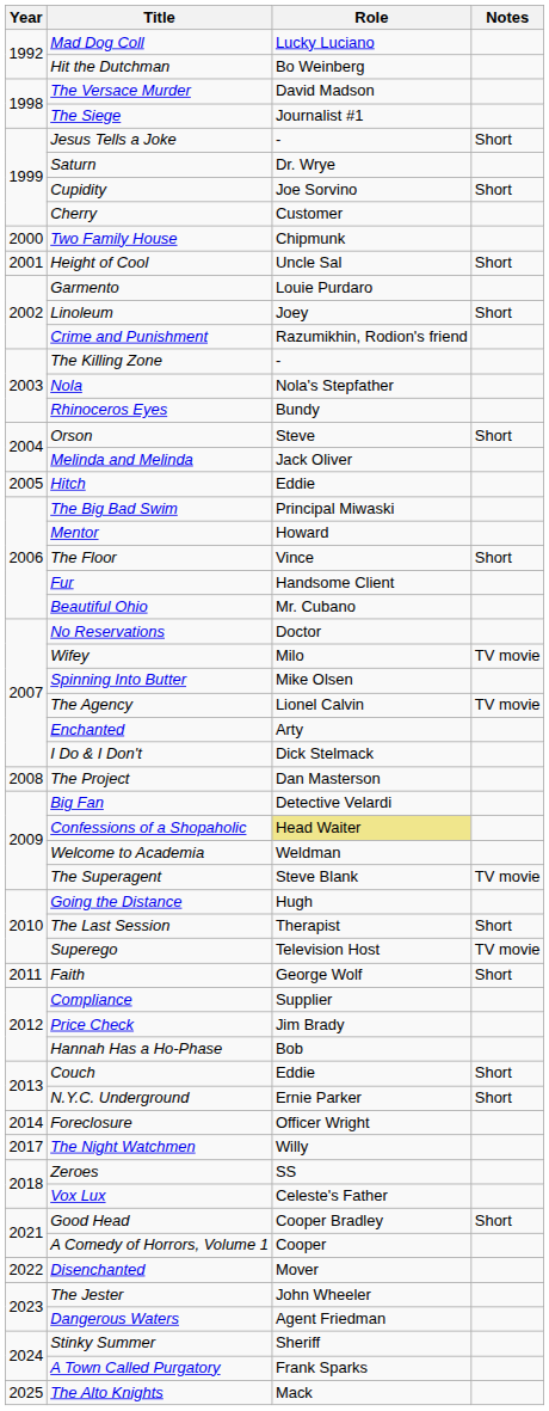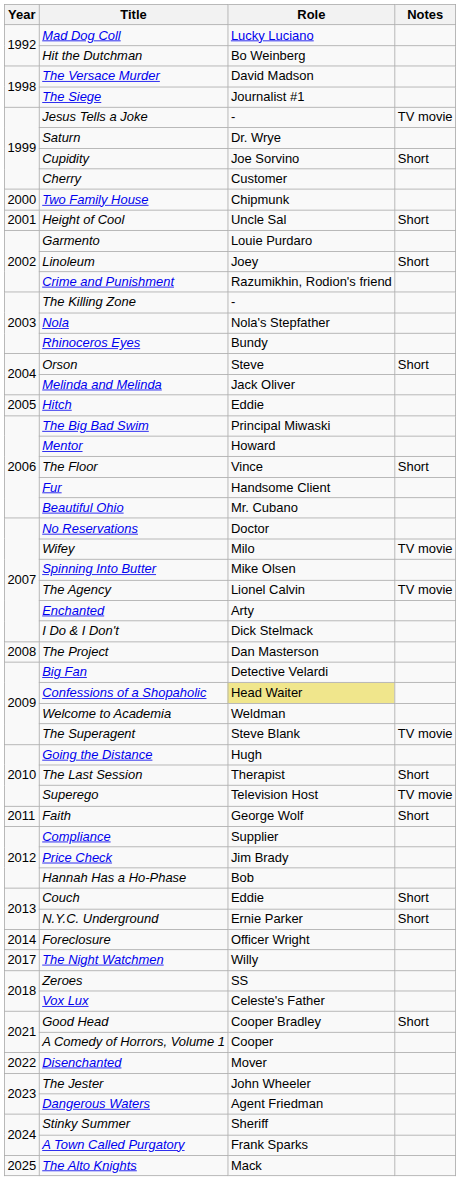Jesus Tells a Joke | Notes: Short -> TV movie
